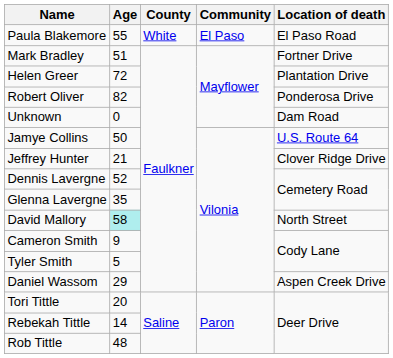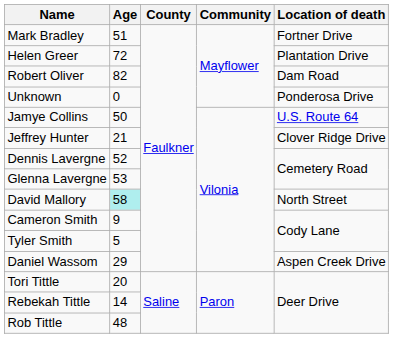- row: Paula Blakemore | 55 | White | El Paso | El Paso Road
Robert Oliver | Location of death: Ponderosa Drive -> Dam Road
Unknown | Location of death: Dam Road -> Ponderosa Drive
Glenna Lavergne | Age: 35 -> 53
